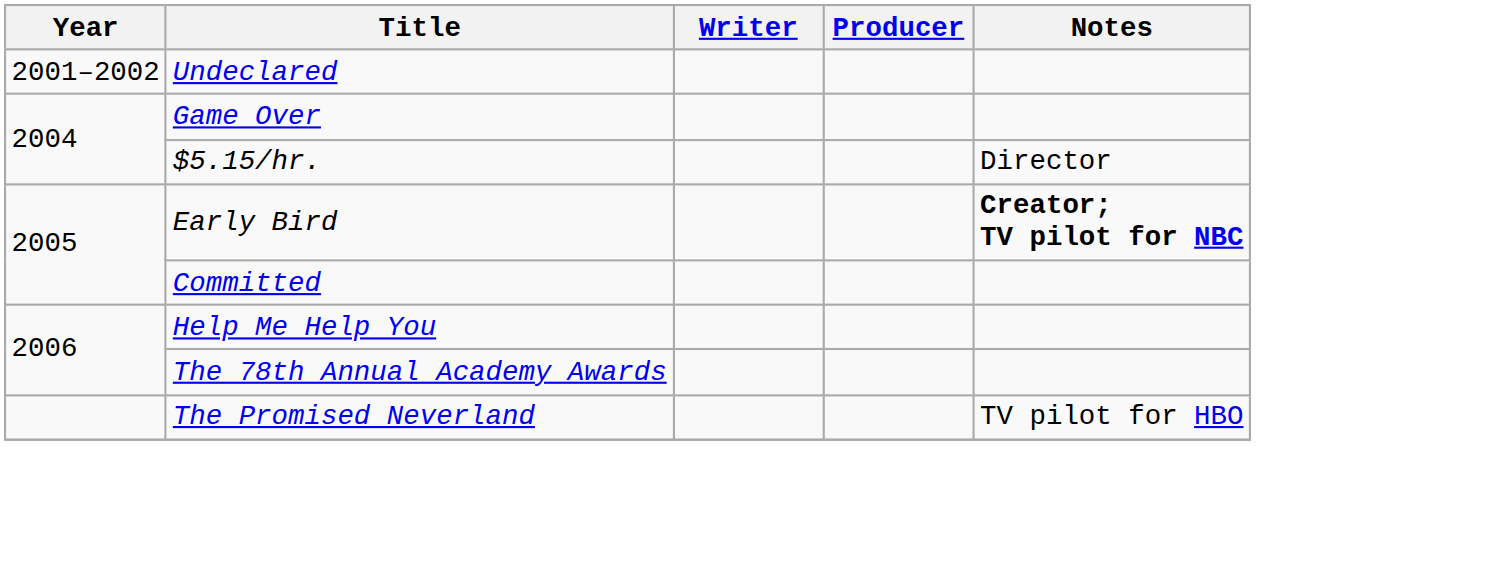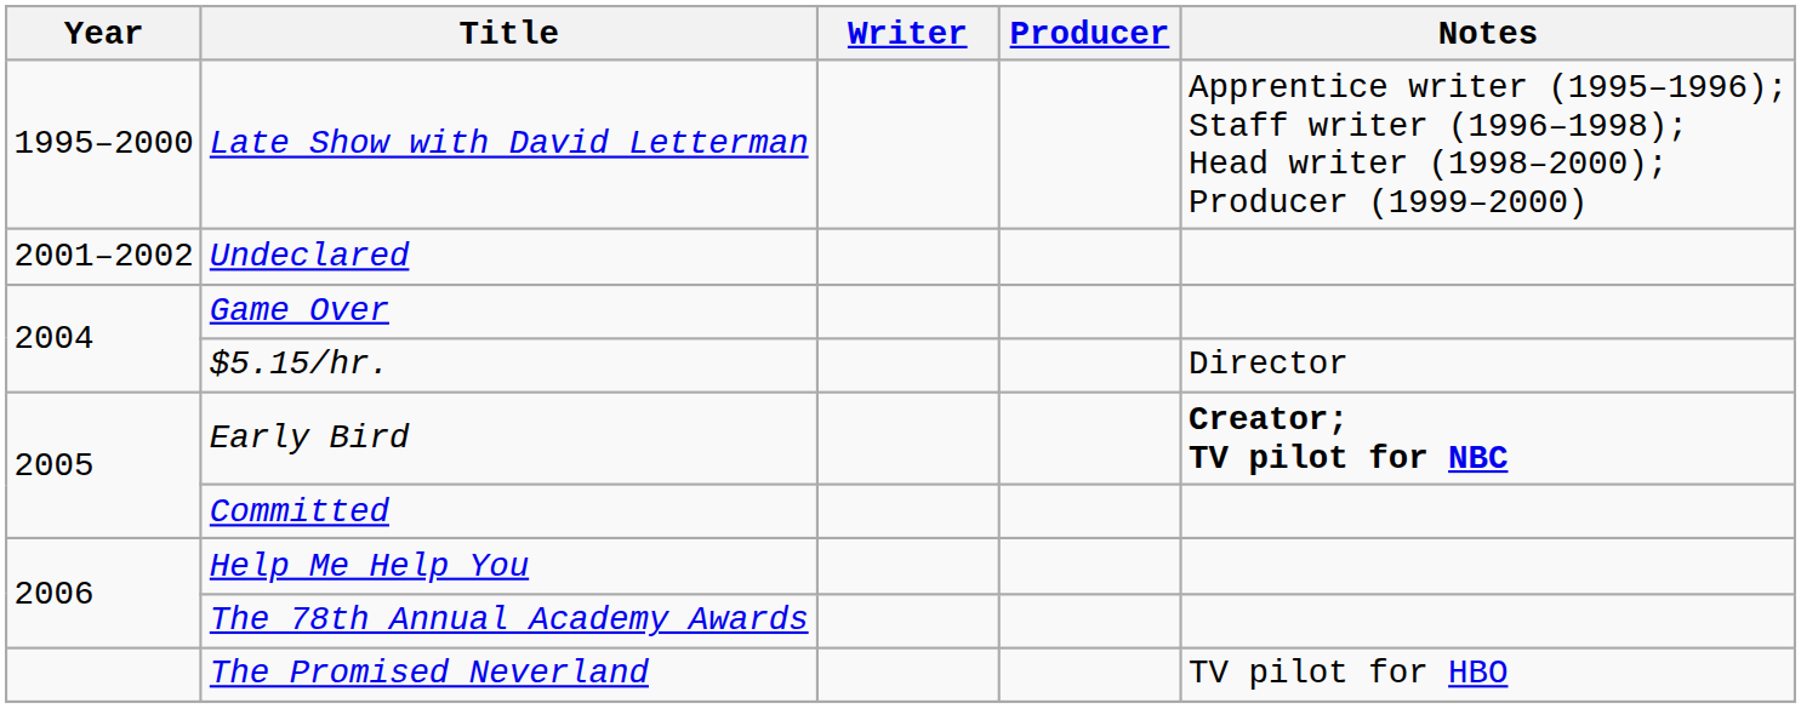+ row: 1995–2000 | Late Show with David Letterman | Apprentice writer (1995–1996); Staff writer (1996–1998); Head writer (1998–2000); Producer (1999–2000)
